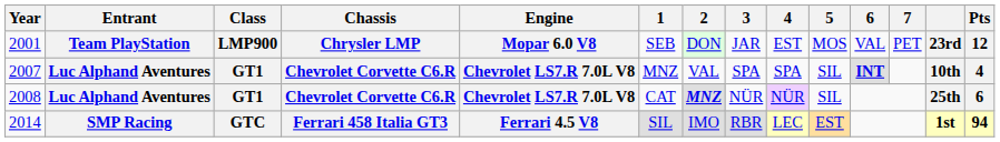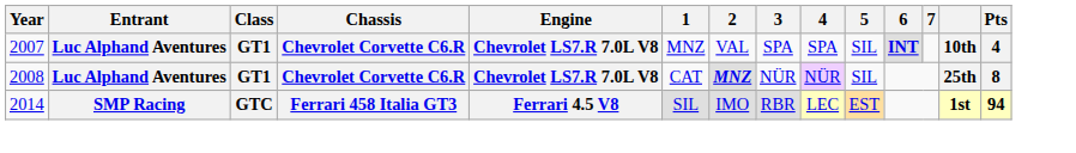- row: 2001 | Team PlayStation | LMP900 | Chrysler LMP | Mopar 6.0 V8 | SEB | DON | JAR | EST | MOS | VAL | PET | 23rd | 12
2008 | Pts: 6 -> 8
